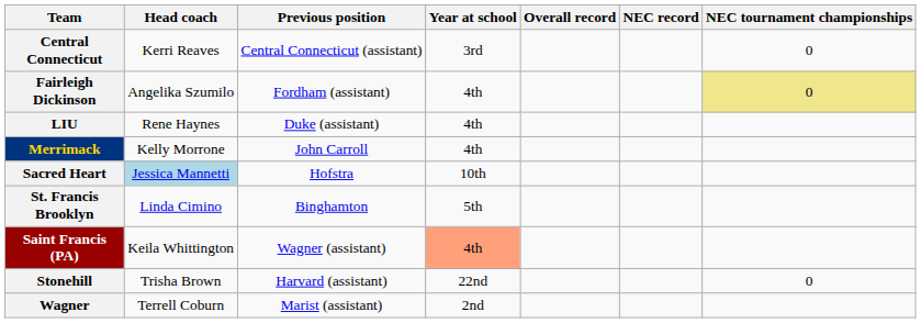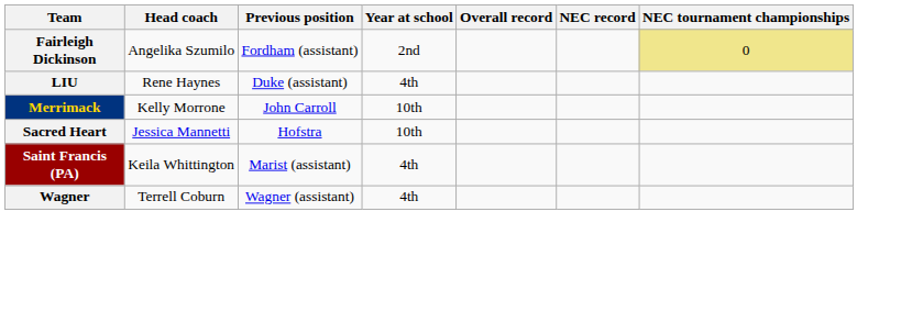- row: Central Connecticut | Kerri Reaves | Central Connecticut (assistant) | 3rd | 0
Fairleigh Dickinson | Year at school: 4th -> 2nd
Merrimack | Year at school: 4th -> 10th
Sacred Heart | Head coach: lightblue background -> no background
- row: St. Francis Brooklyn | Linda Cimino | Binghamton | 5th
Saint Francis (PA) | Previous position: Wagner (assistant) -> Marist (assistant)
Saint Francis (PA) | Year at school: lightsalmon background -> no background
- row: Stonehill | Trisha Brown | Harvard (assistant) | 22nd | 0
Wagner | Previous position: Marist (assistant) -> Wagner (assistant)
Wagner | Year at school: 2nd -> 4th
